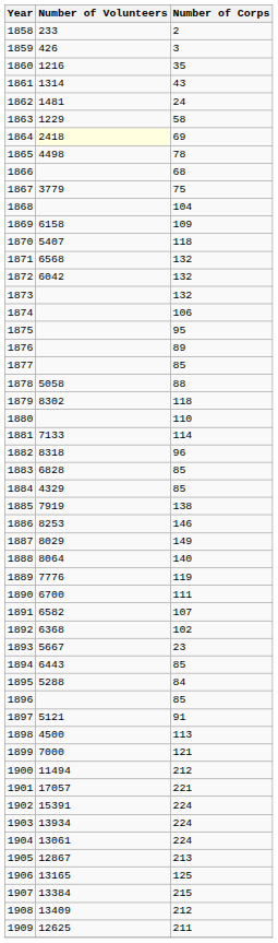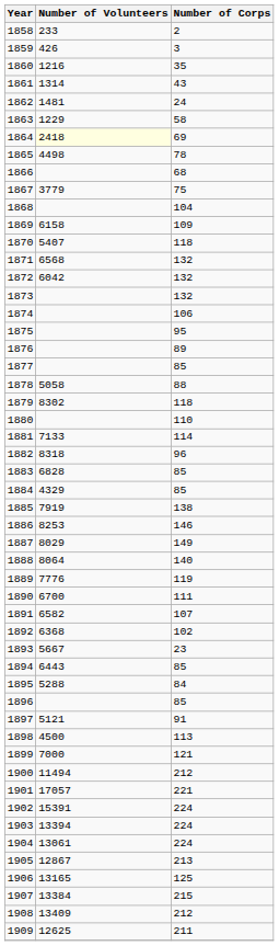1903 | Number of Volunteers: 13934 -> 13394
